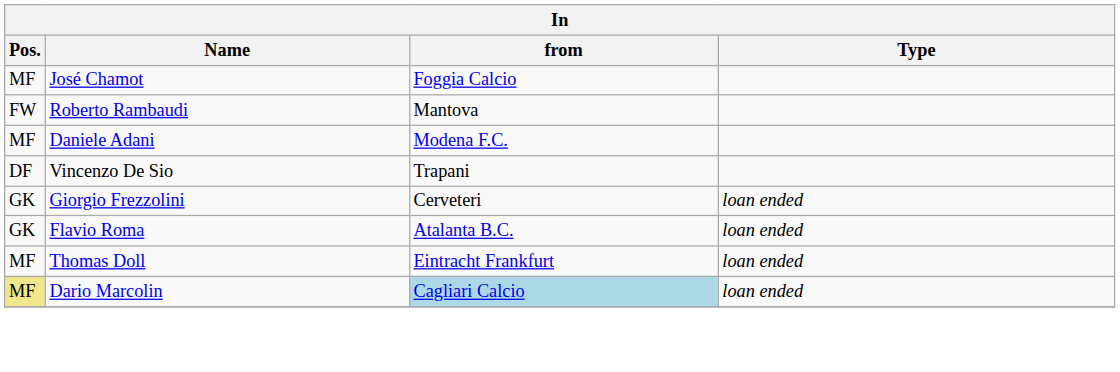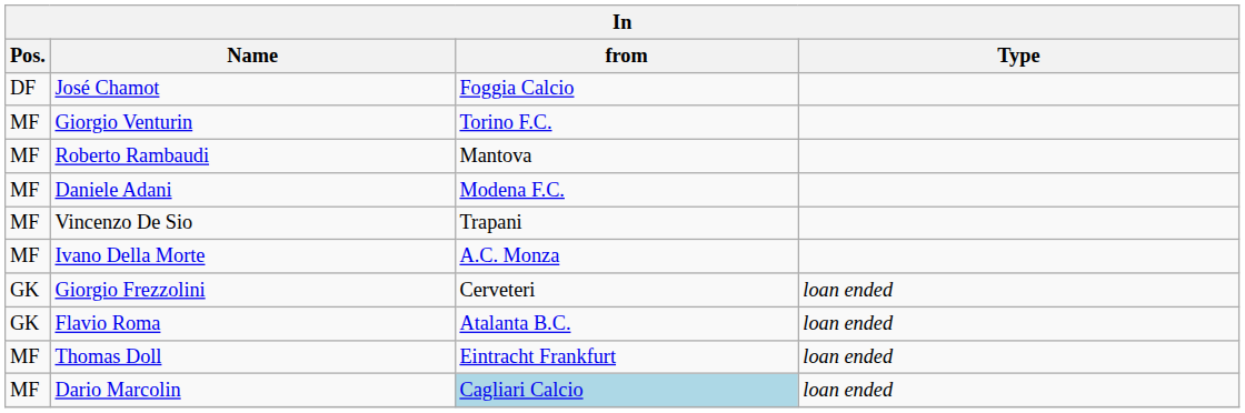José Chamot | Pos.: MF -> DF
+ row: MF | Giorgio Venturin | Torino F.C.
Roberto Rambaudi | Pos.: FW -> MF
Vincenzo De Sio | Pos.: DF -> MF
+ row: MF | Ivano Della Morte | A.C. Monza
Dario Marcolin | Pos.: khaki background -> no background
